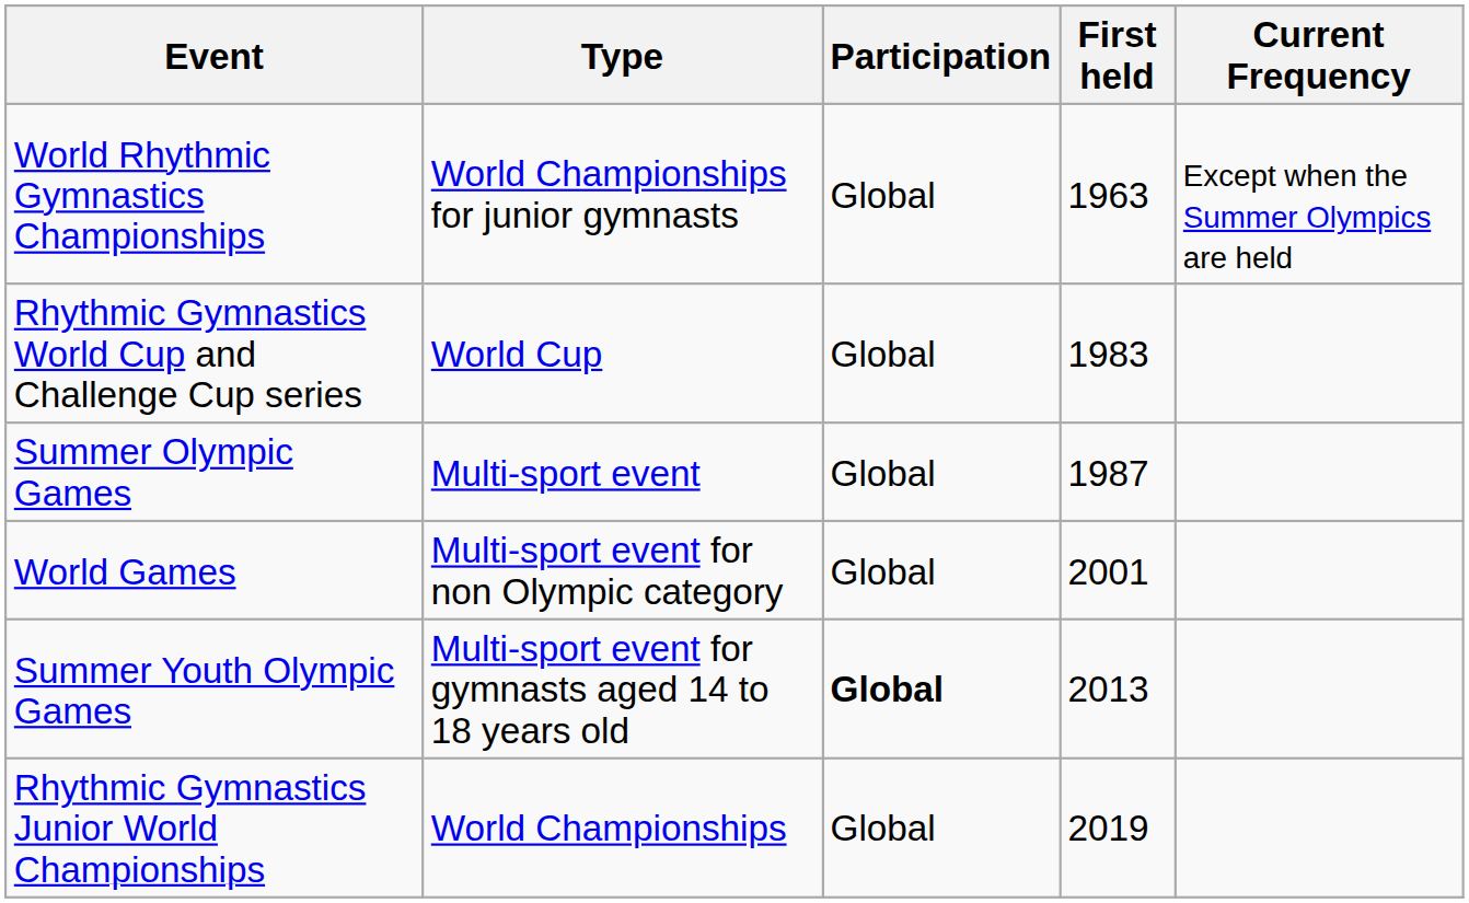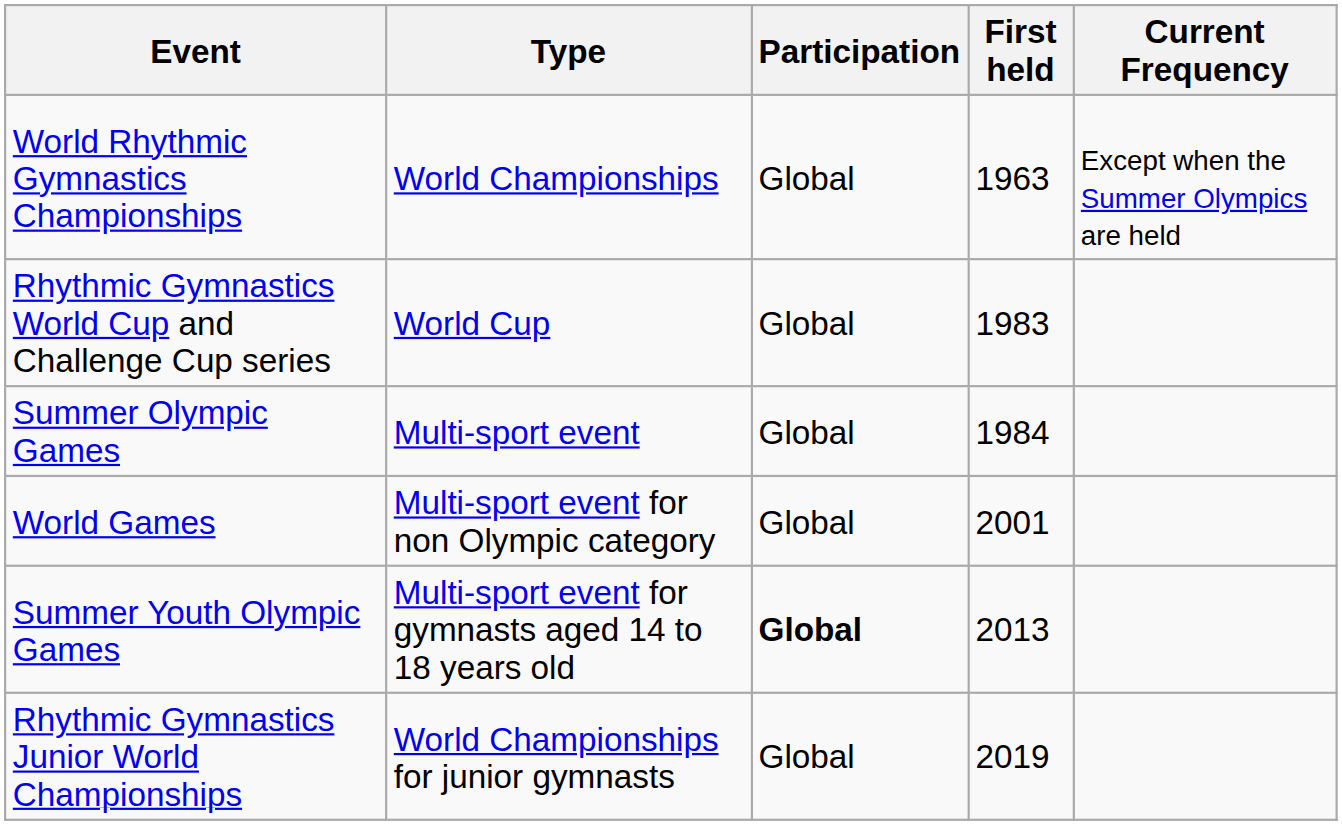World Rhythmic Gymnastics Championships | Type: World Championships for junior gymnasts -> World Championships
Summer Olympic Games | First held: 1987 -> 1984
Rhythmic Gymnastics Junior World Championships | Type: World Championships -> World Championships for junior gymnasts
